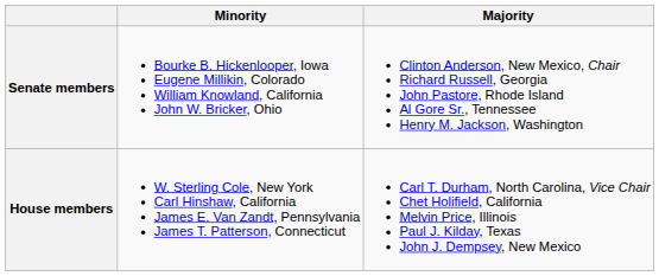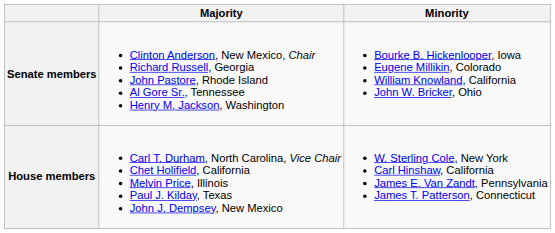columns swapped: Majority <-> Minority
